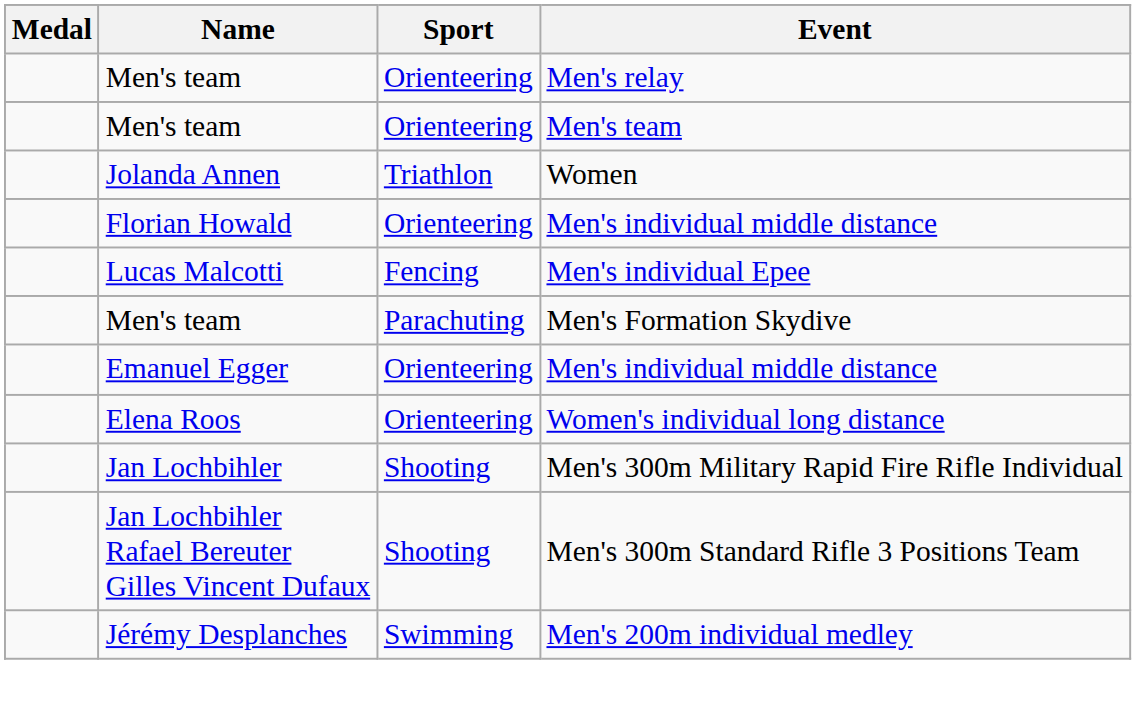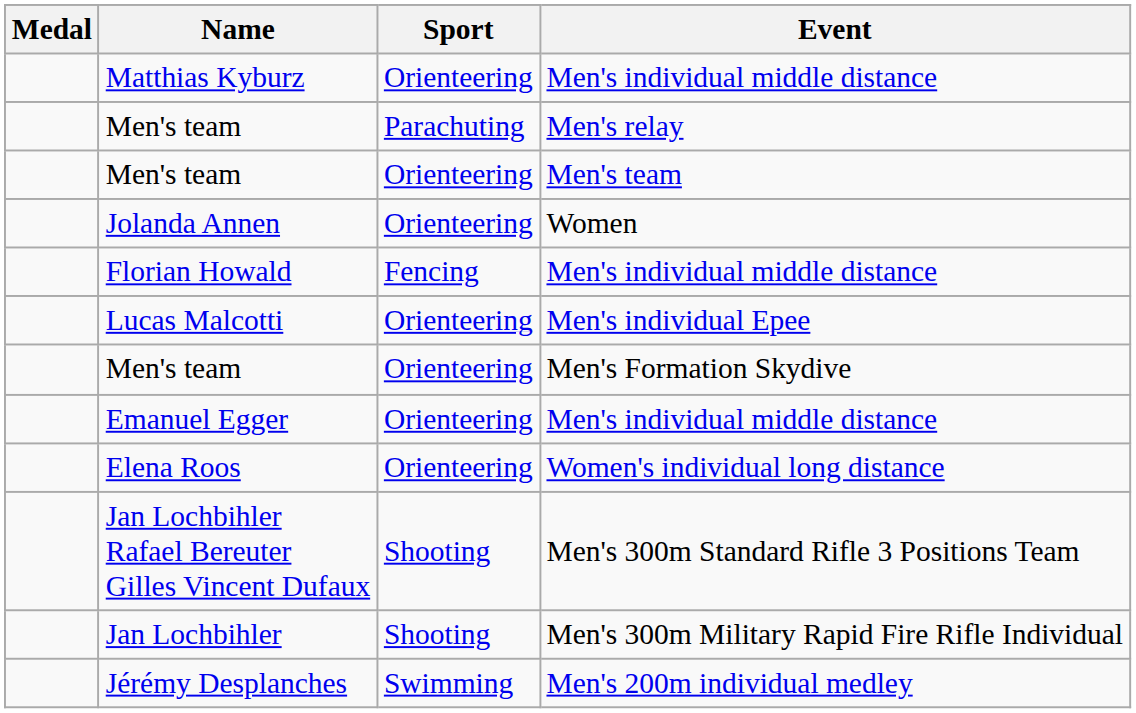+ row: Matthias Kyburz | Orienteering | Men's individual middle distance
Men's team / Men's relay | Sport: Orienteering -> Parachuting
Jolanda Annen | Sport: Triathlon -> Orienteering
Florian Howald | Sport: Orienteering -> Fencing
Lucas Malcotti | Sport: Fencing -> Orienteering
Men's team / Men's Formation Skydive | Sport: Parachuting -> Orienteering
rows swapped: Jan Lochbihler Rafael Bereuter Gilles Vincent Dufaux <-> Jan Lochbihler
